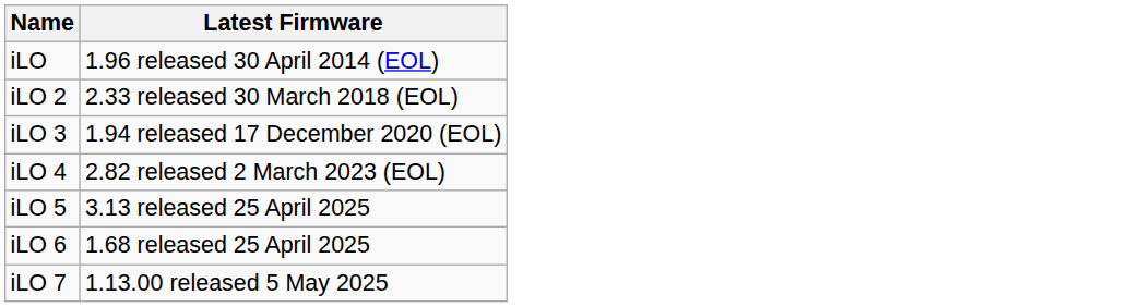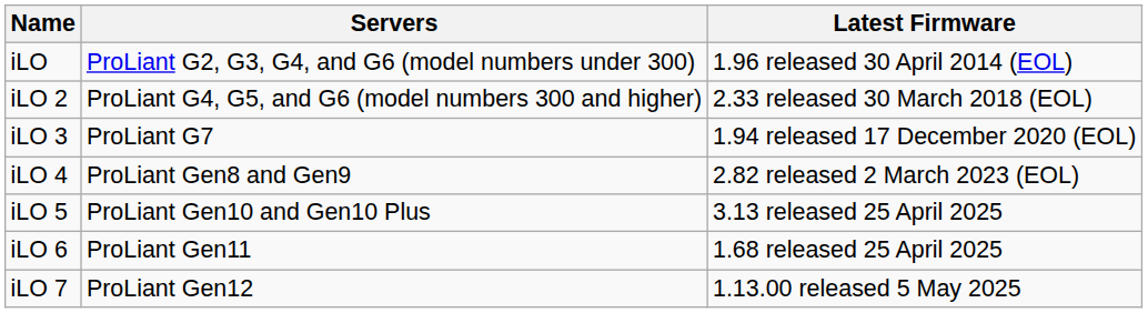+ column: Servers | ProLiant G2, G3, G4, and G6 (model numbers under 300) | ProLiant G4, G5, and G6 (model numbers 300 and higher) | ProLiant G7 | ProLiant Gen8 and Gen9 | ProLiant Gen10 and Gen10 Plus | ProLiant Gen11 | ProLiant Gen12
